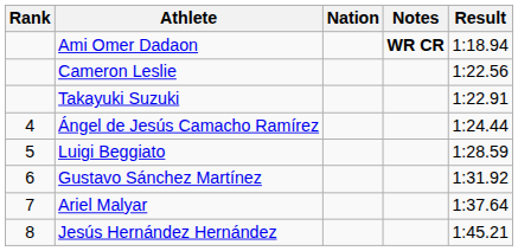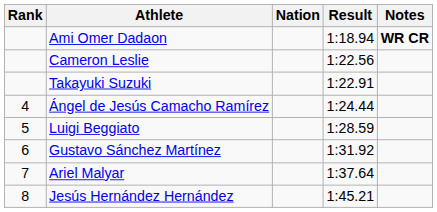columns swapped: Result <-> Notes
